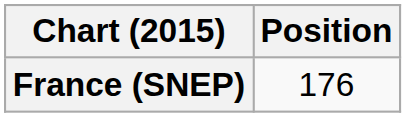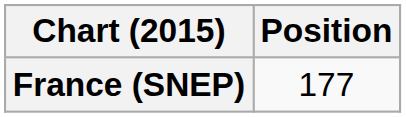France (SNEP) | Position: 176 -> 177
